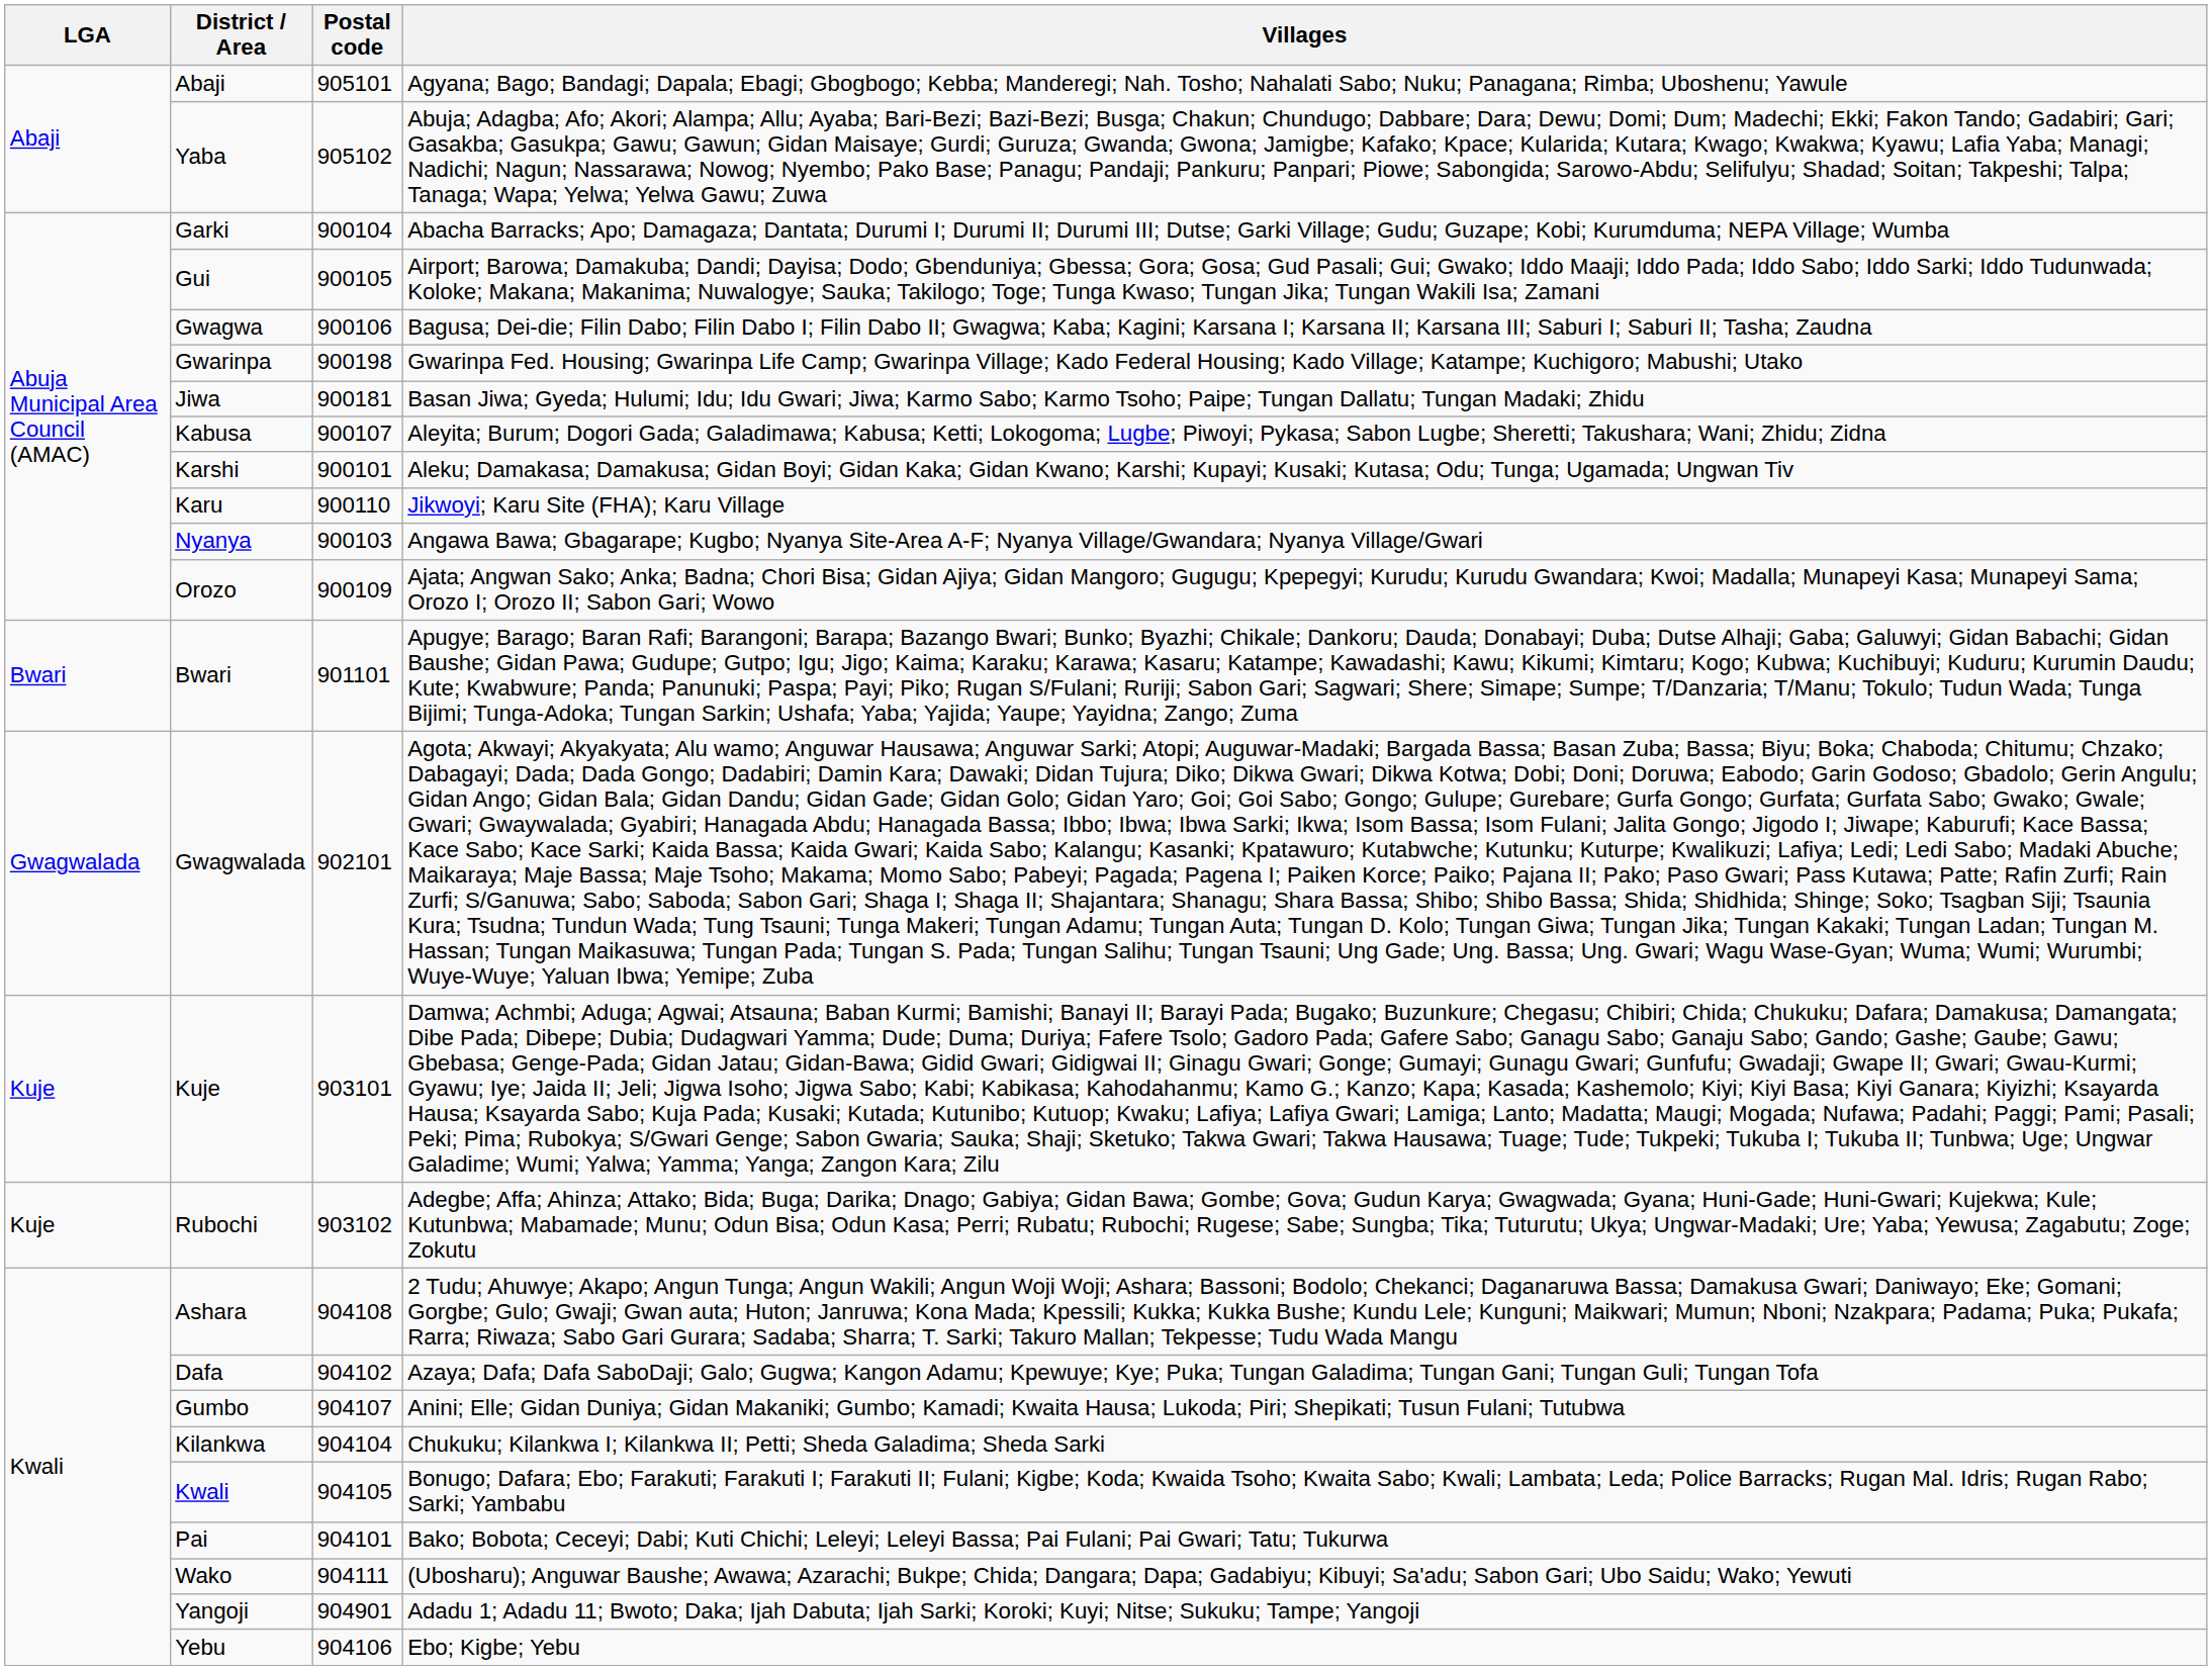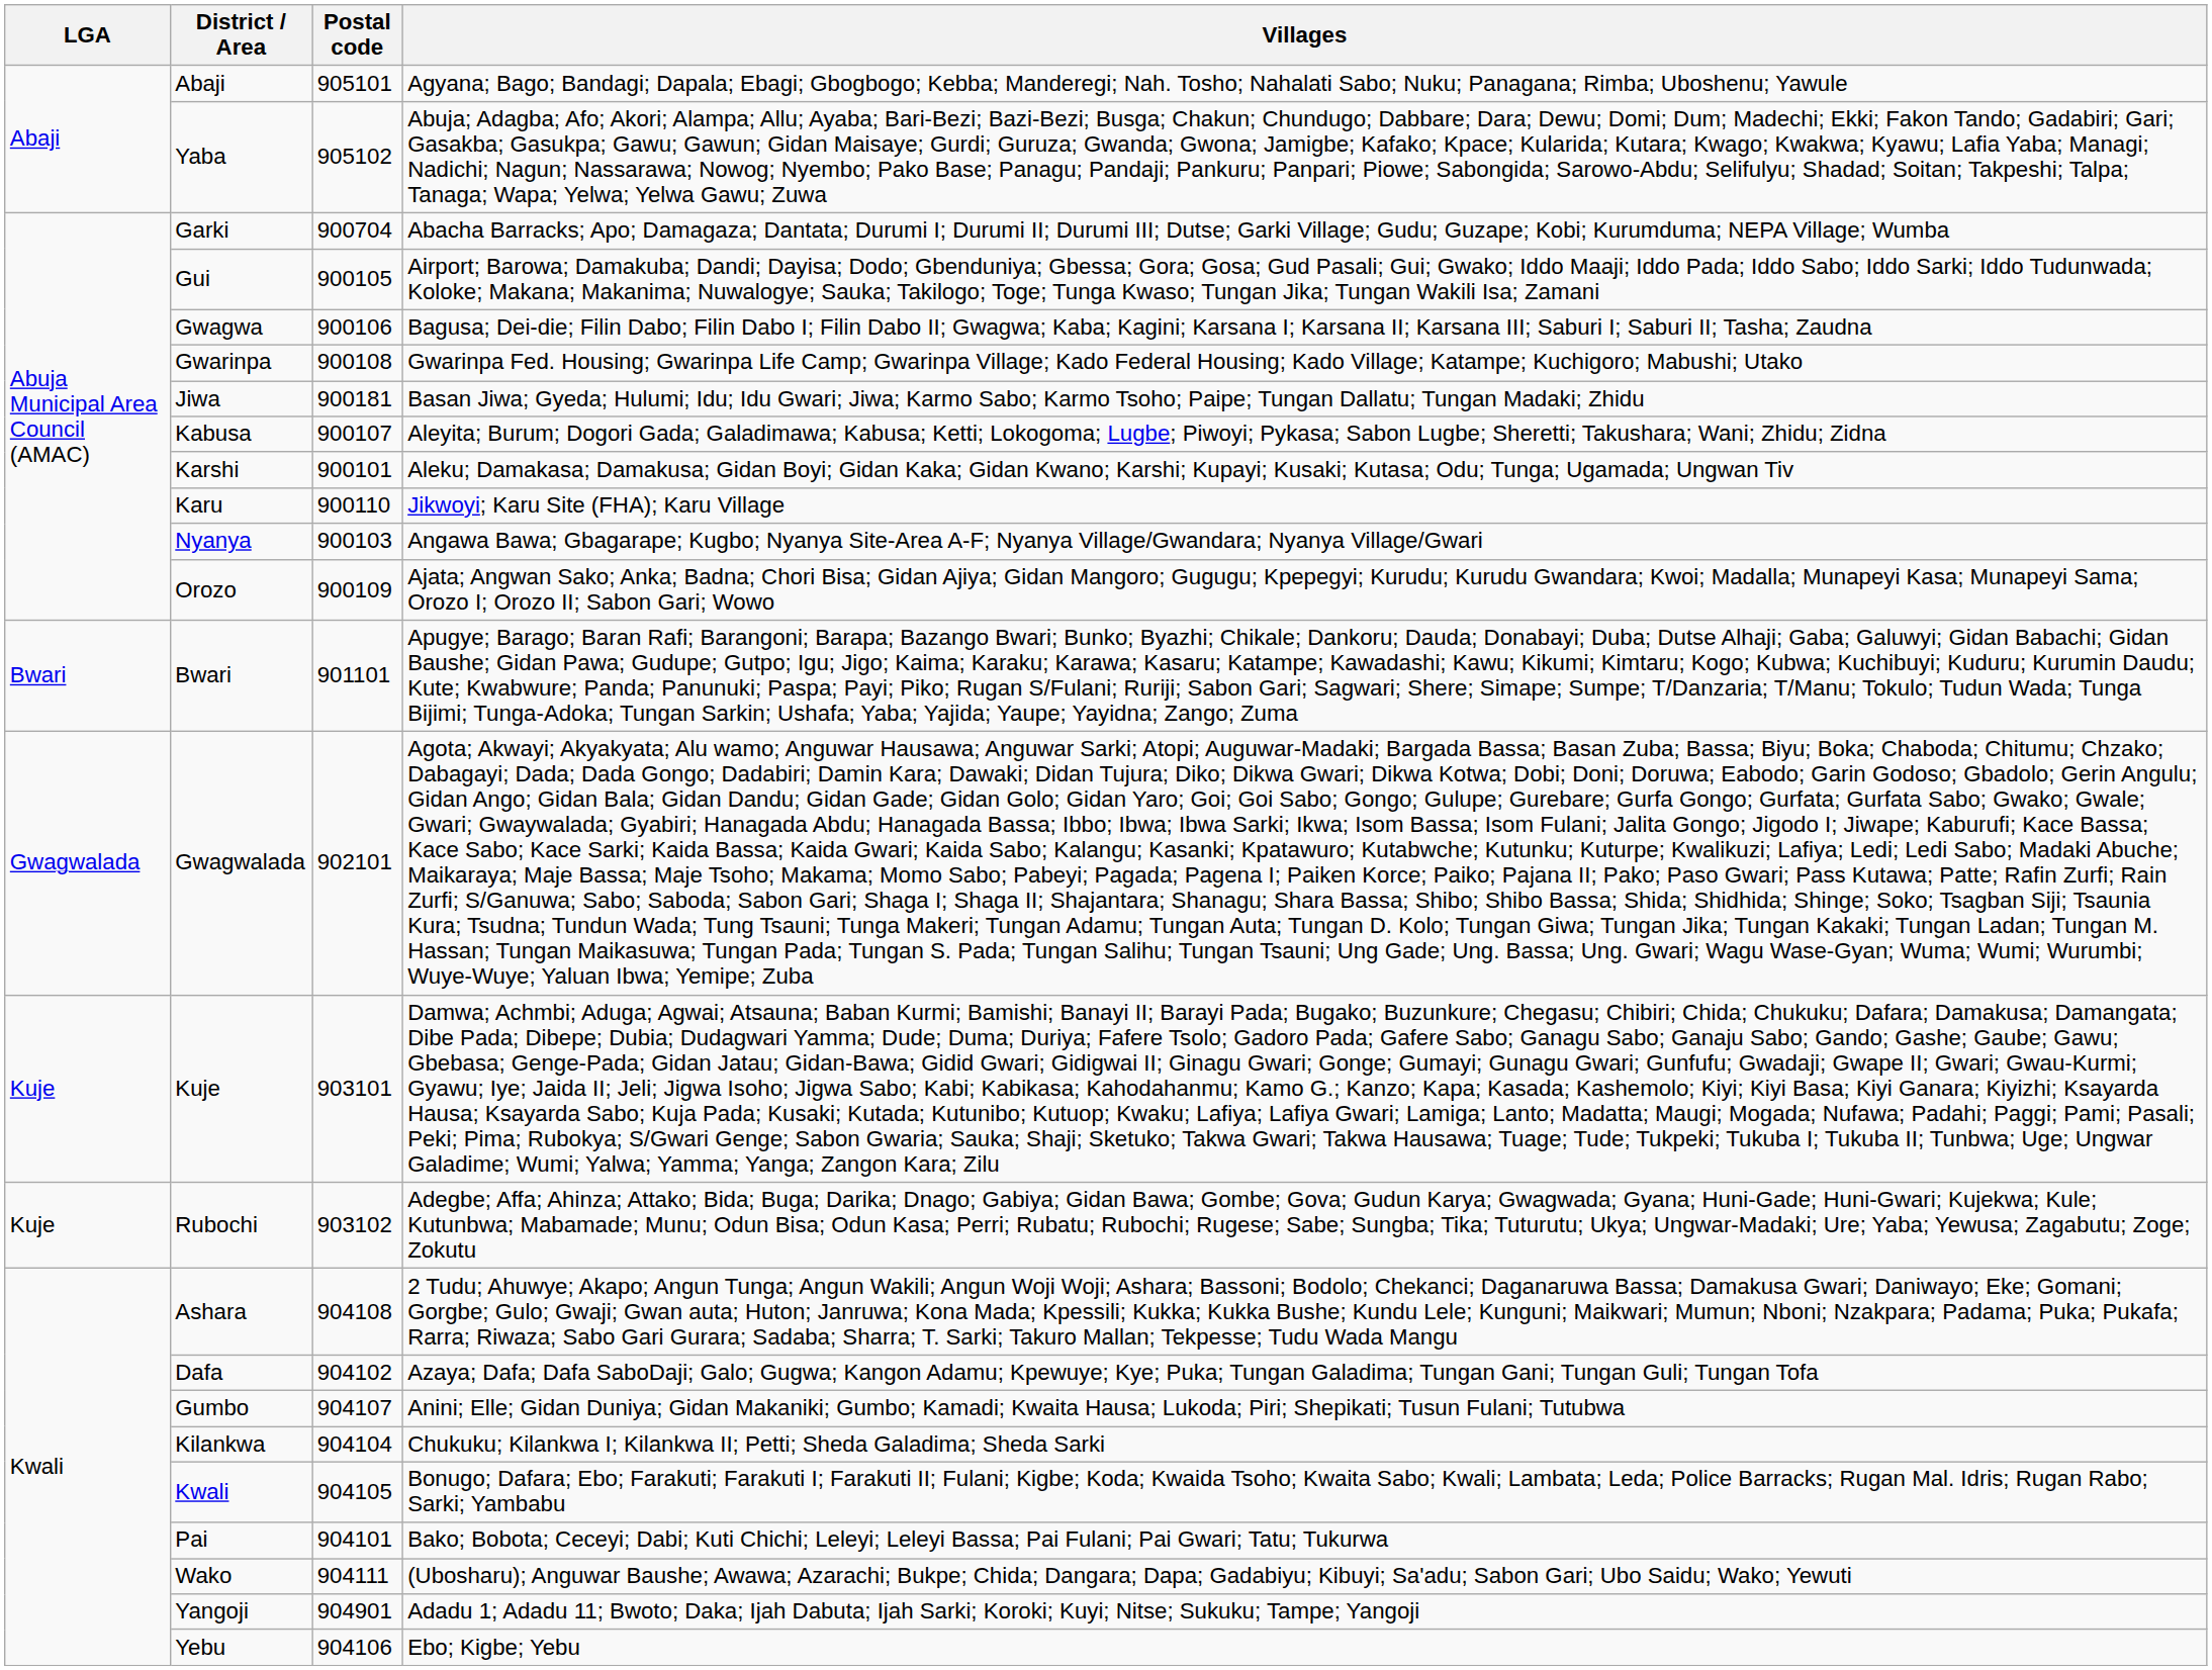Garki | Postal code: 900104 -> 900704
Gwarinpa | Postal code: 900198 -> 900108
